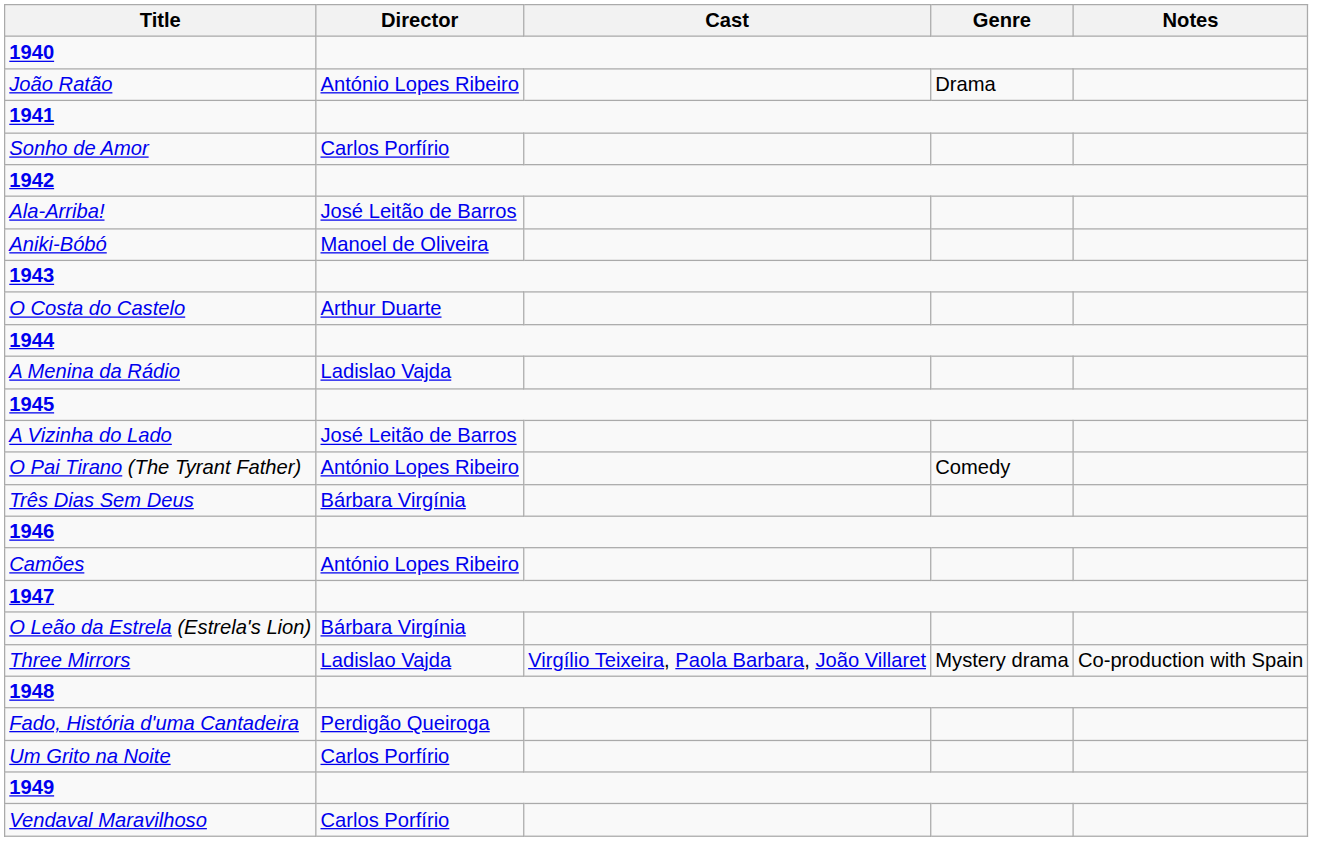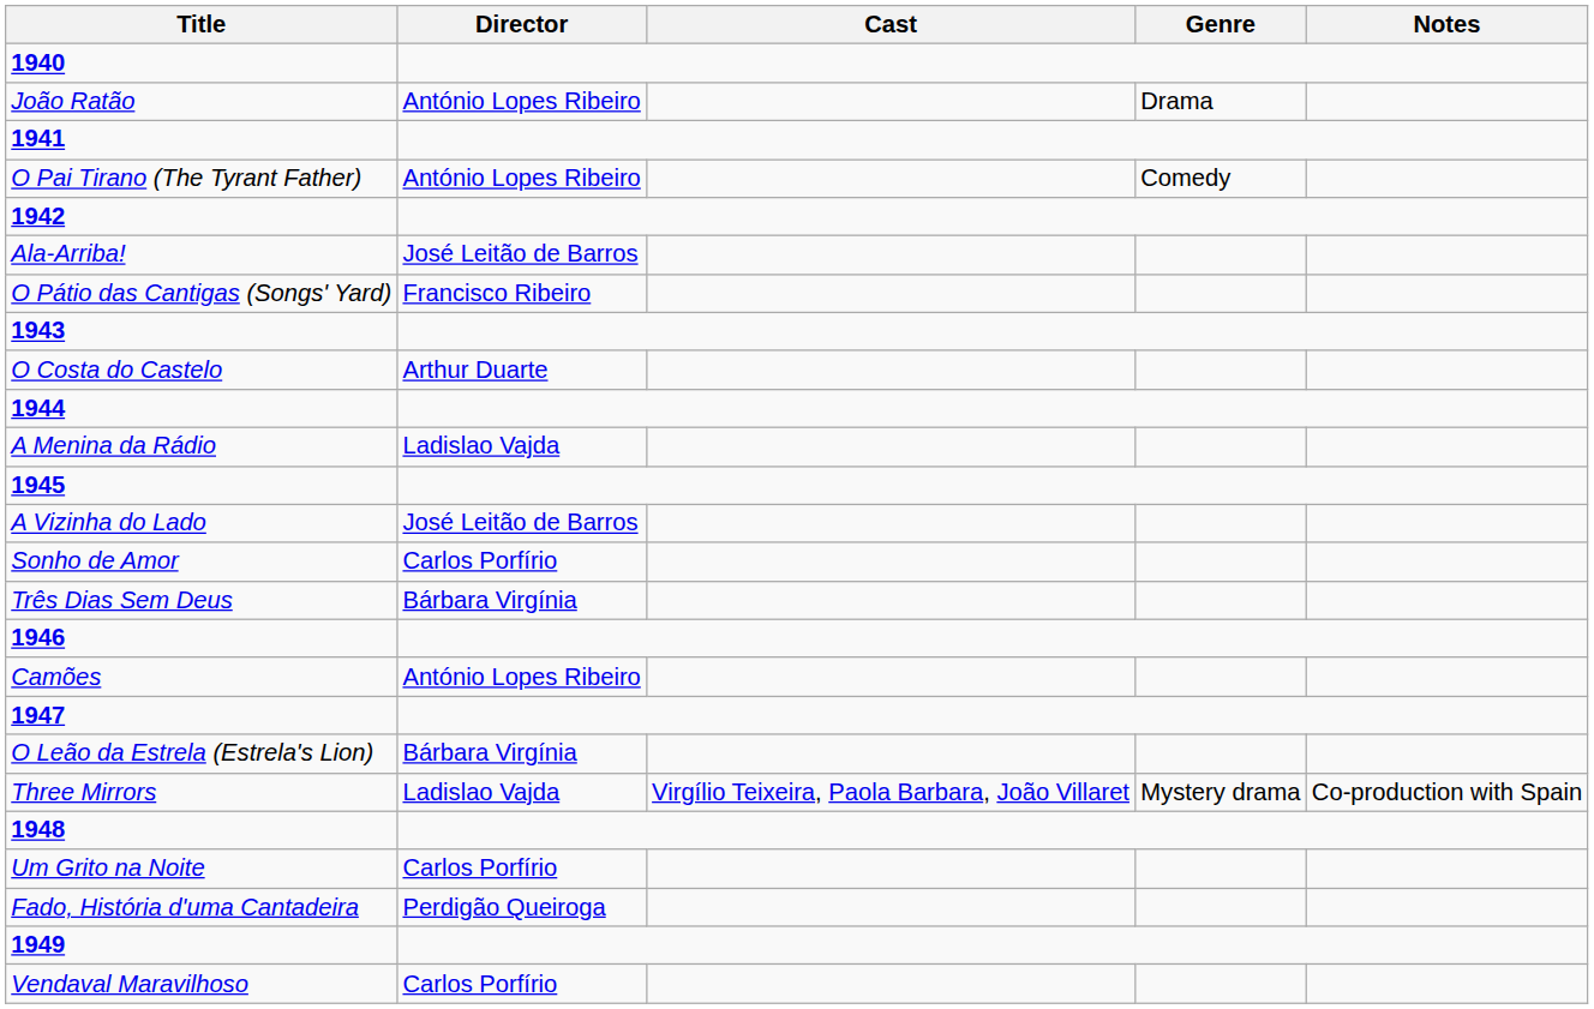rows swapped: O Pai Tirano (The Tyrant Father) <-> Sonho de Amor
- row: Aniki-Bóbó | Manoel de Oliveira
+ row: O Pátio das Cantigas (Songs' Yard) | Francisco Ribeiro
rows swapped: Fado, História d'uma Cantadeira <-> Um Grito na Noite
